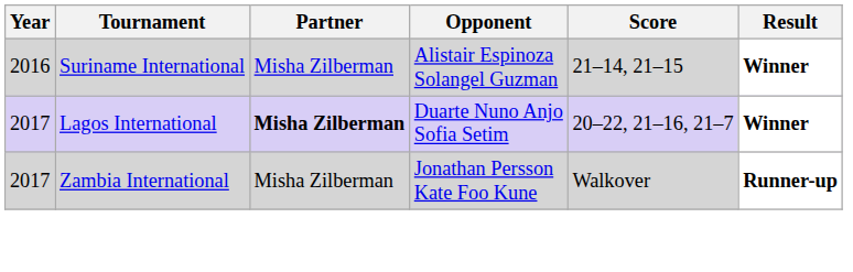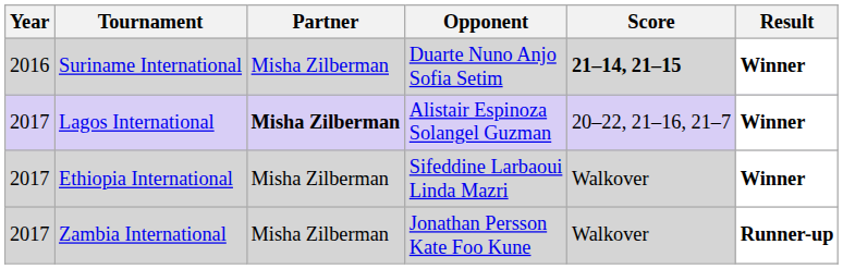Suriname International | Opponent: Alistair Espinoza Solangel Guzman -> Duarte Nuno Anjo Sofia Setim
Suriname International | Score: normal -> bold
Lagos International | Opponent: Duarte Nuno Anjo Sofia Setim -> Alistair Espinoza Solangel Guzman
+ row: 2017 | Ethiopia International | Misha Zilberman | Sifeddine Larbaoui Linda Mazri | Walkover | Winner
